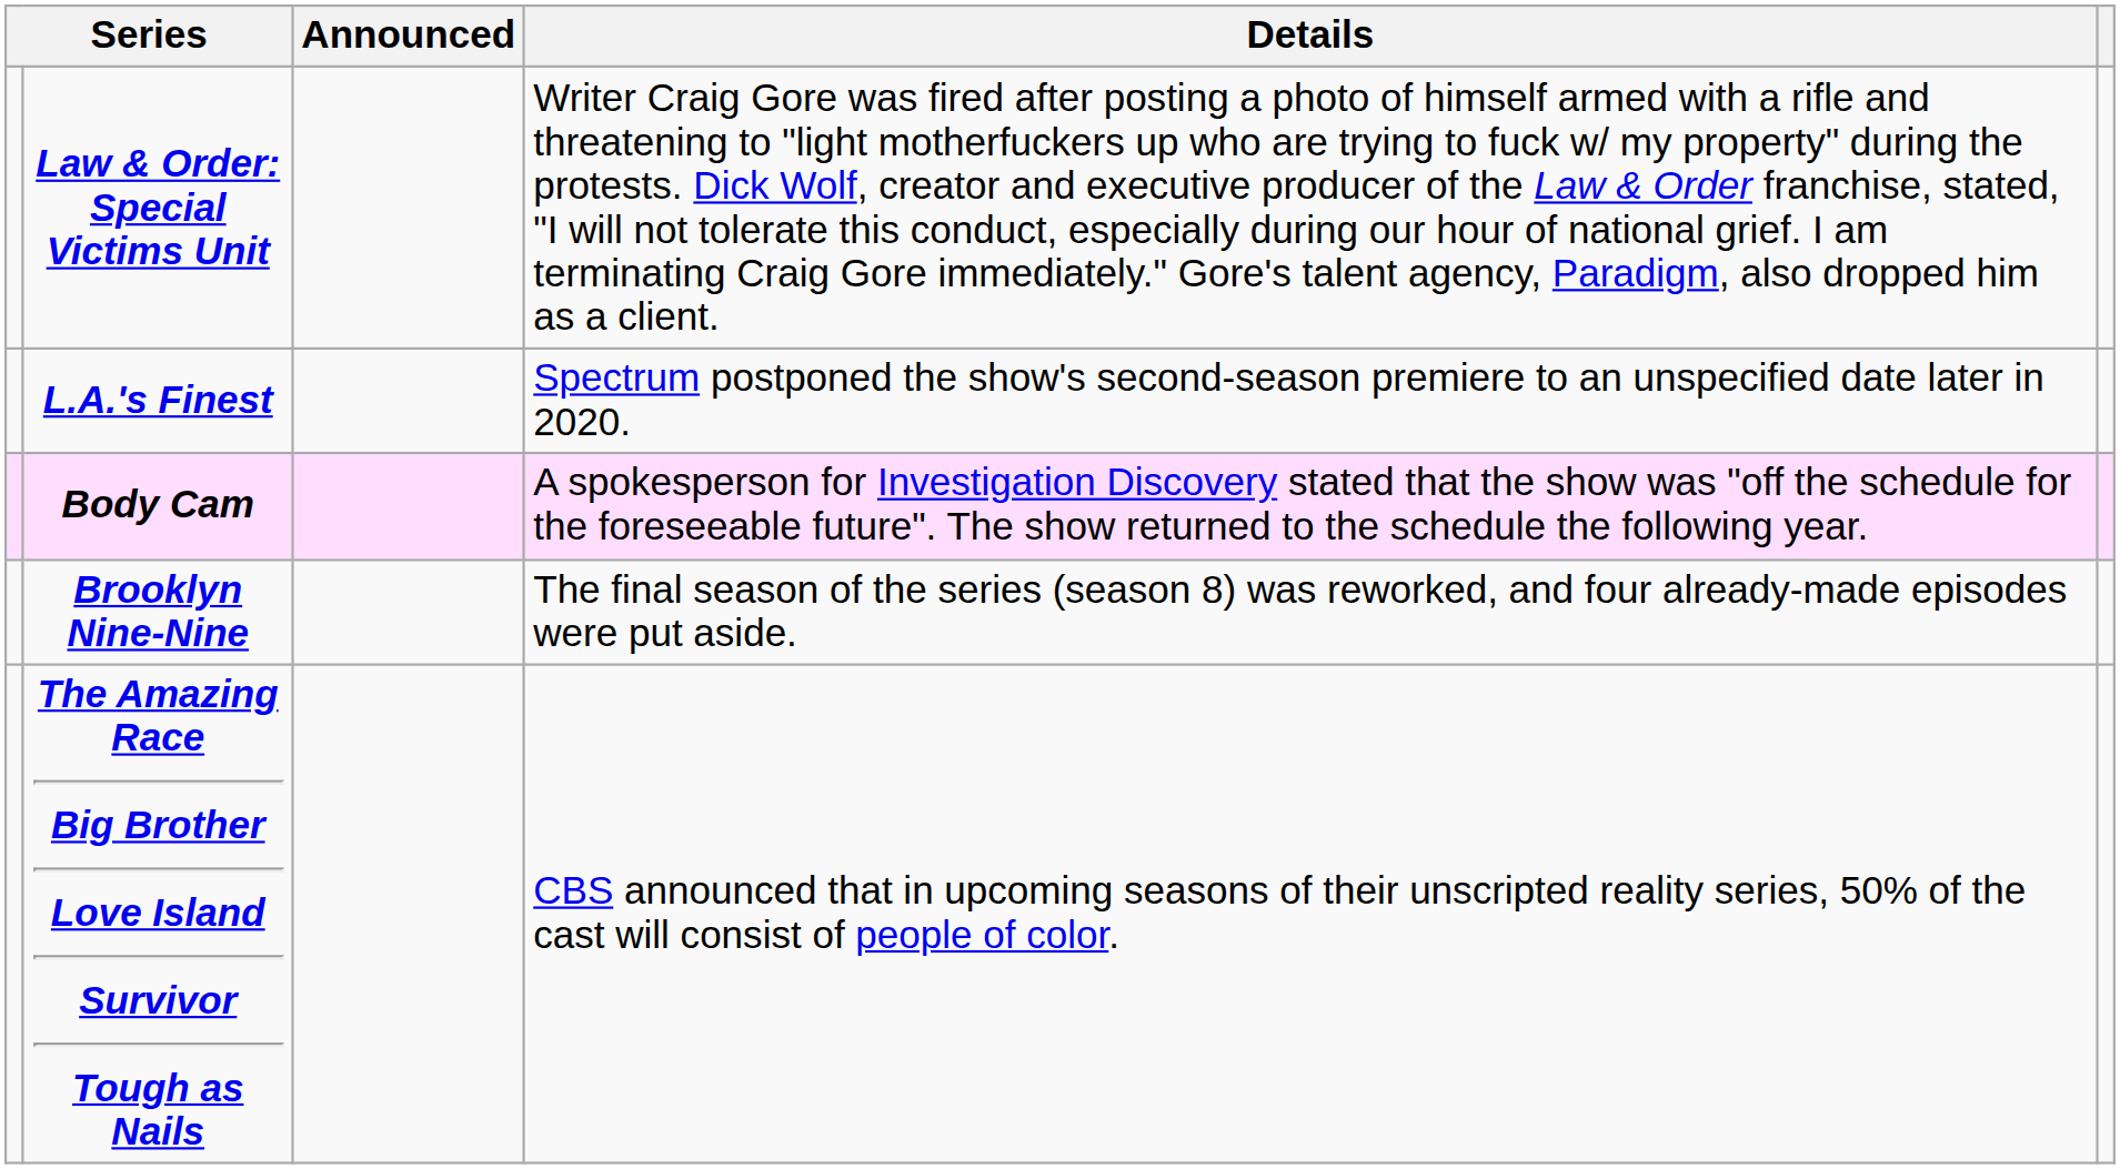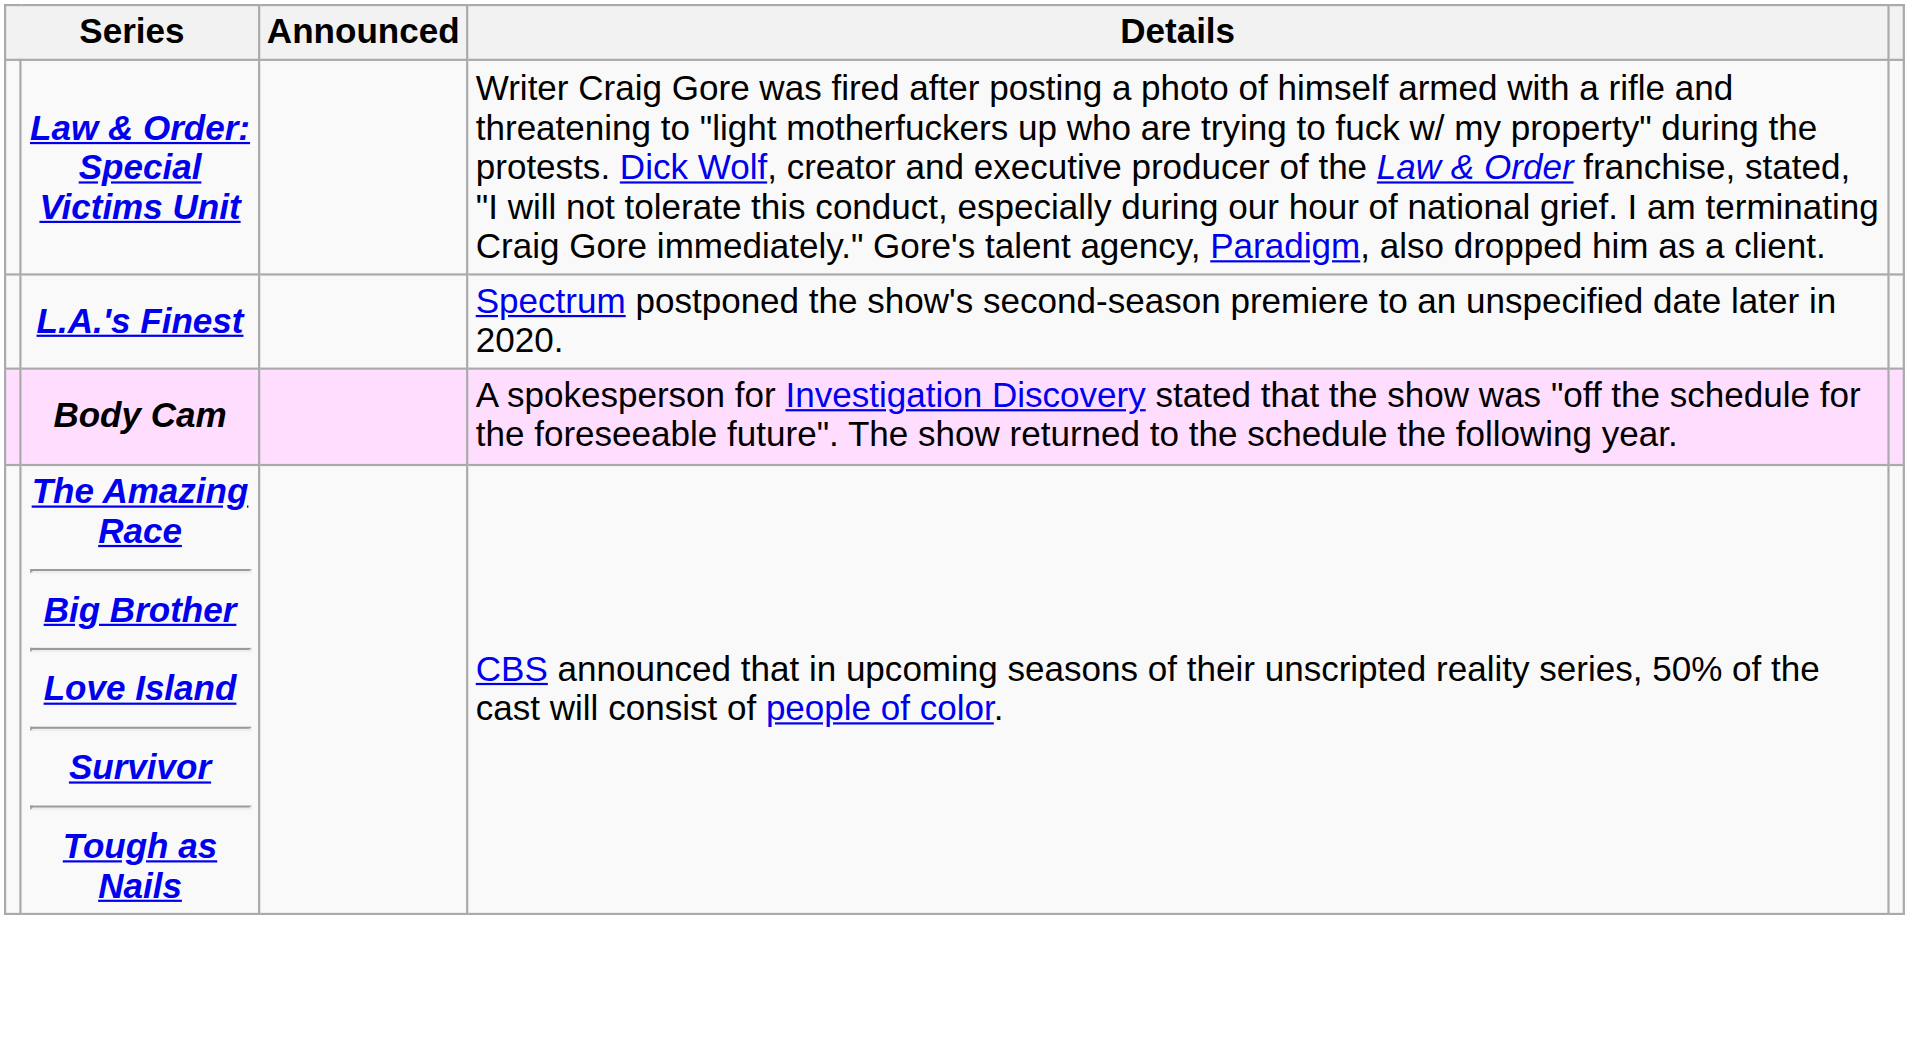- row: Brooklyn Nine-Nine | The final season of the series (season 8) was reworked, and four already-made episodes were put aside.
